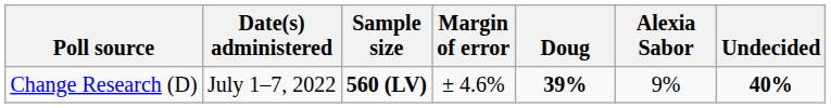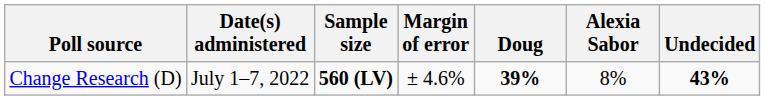Change Research (D) | Alexia Sabor: 9% -> 8%
Change Research (D) | Undecided: 40% -> 43%
